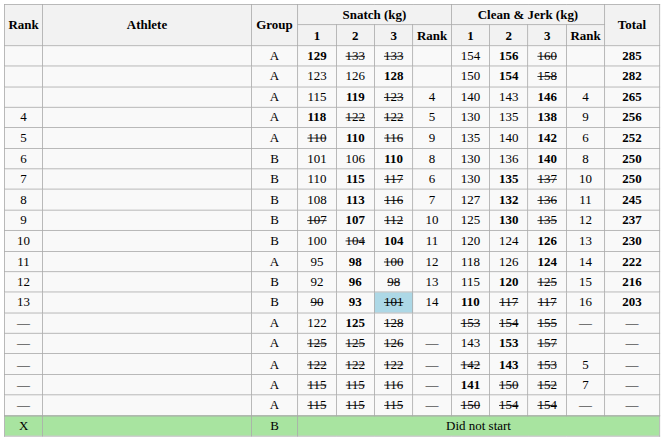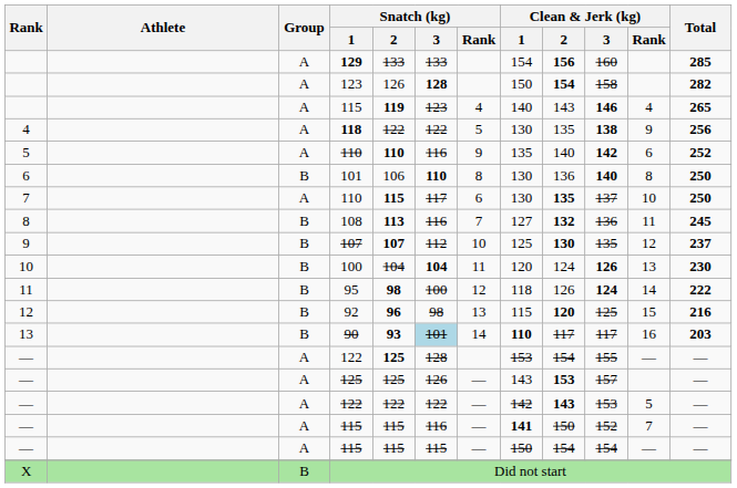7 / 110 | Group: B -> A
95 | Group: A -> B
